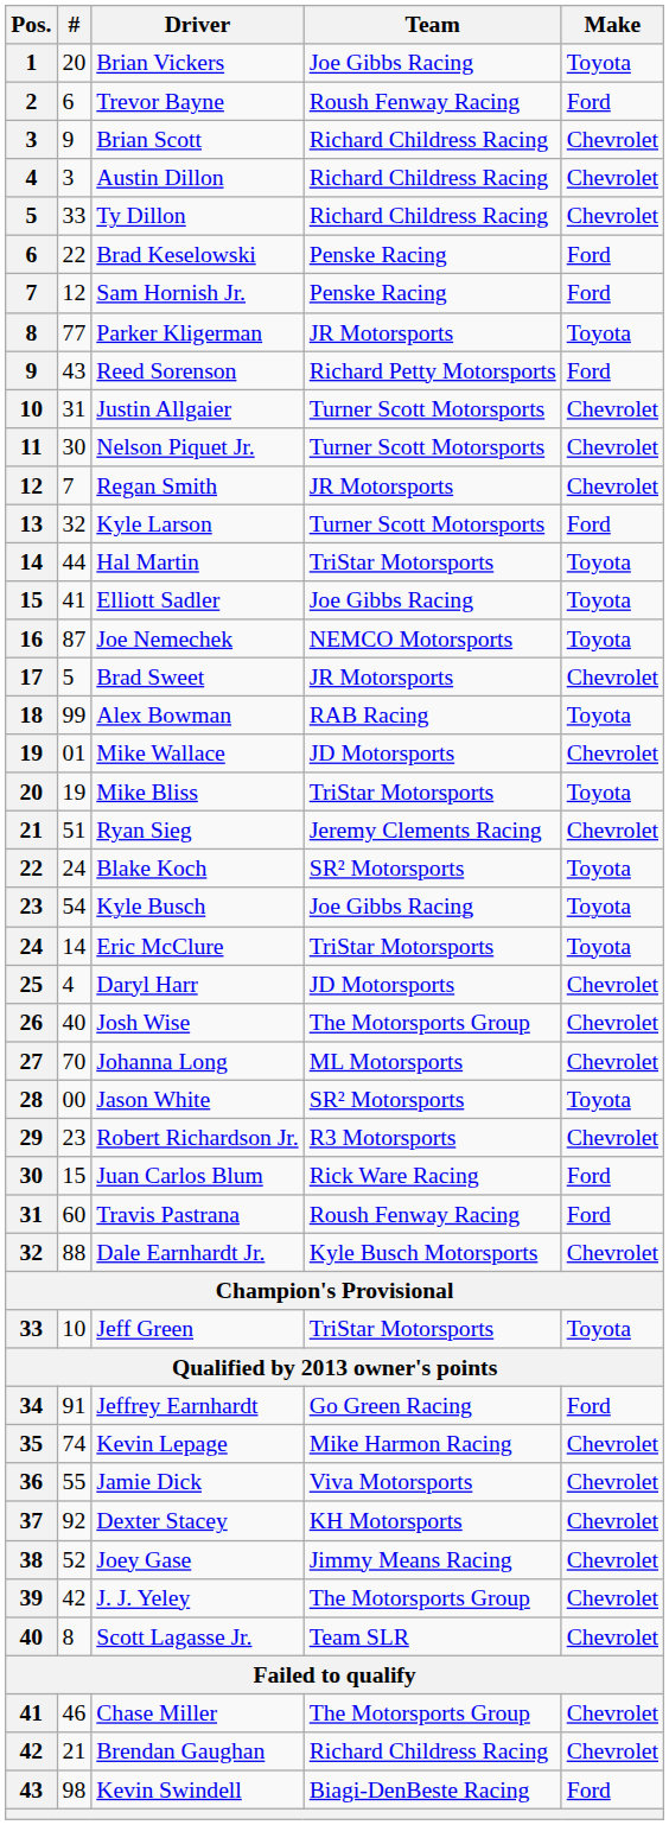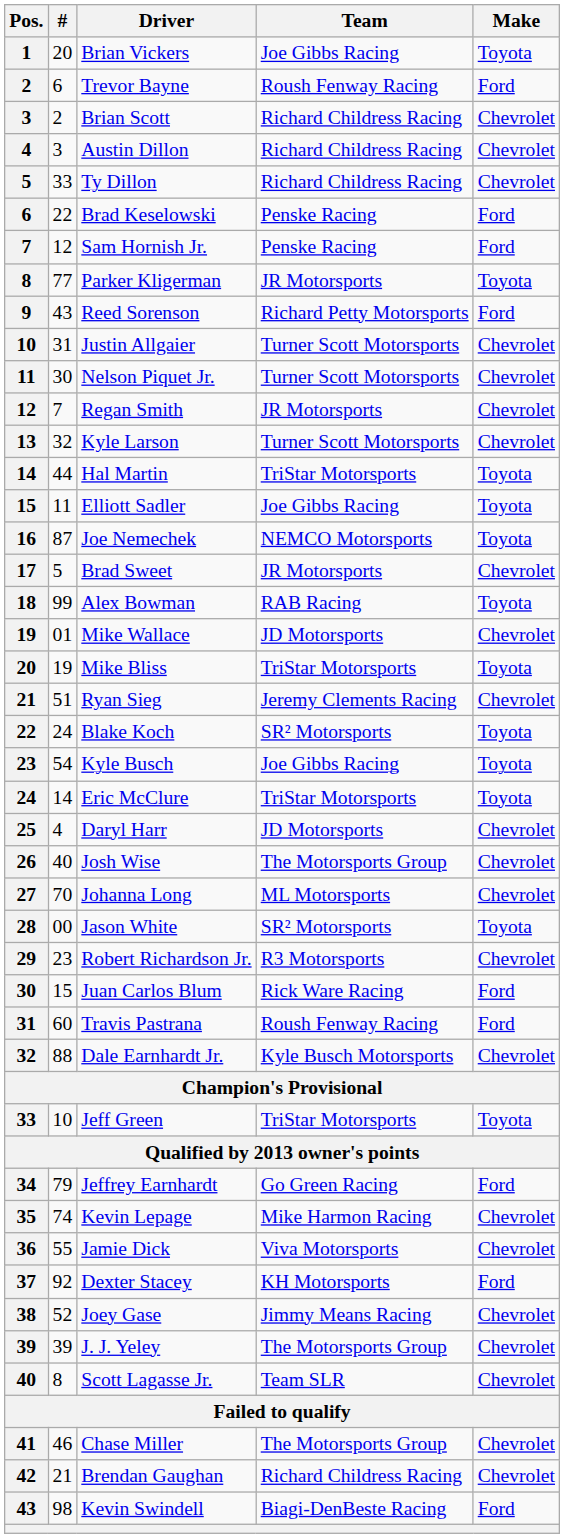Brian Scott | #: 9 -> 2
Kyle Larson | Make: Ford -> Chevrolet
Elliott Sadler | #: 41 -> 11
Jeffrey Earnhardt | #: 91 -> 79
Dexter Stacey | Make: Chevrolet -> Ford
J. J. Yeley | #: 42 -> 39
